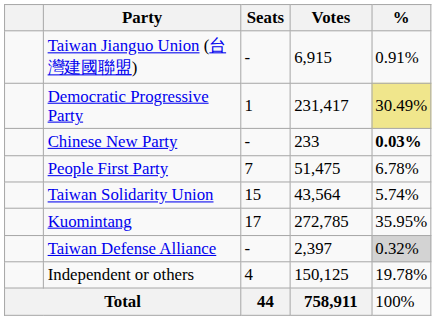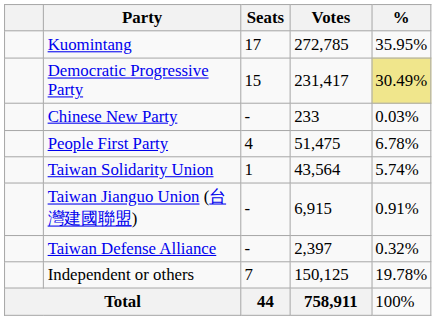rows swapped: Kuomintang <-> Taiwan Jianguo Union (台灣建國聯盟)
Democratic Progressive Party | Seats: 1 -> 15
Chinese New Party | %: bold -> normal
People First Party | Seats: 7 -> 4
Taiwan Solidarity Union | Seats: 15 -> 1
Taiwan Defense Alliance | %: lightgrey background -> no background
Independent or others | Seats: 4 -> 7
